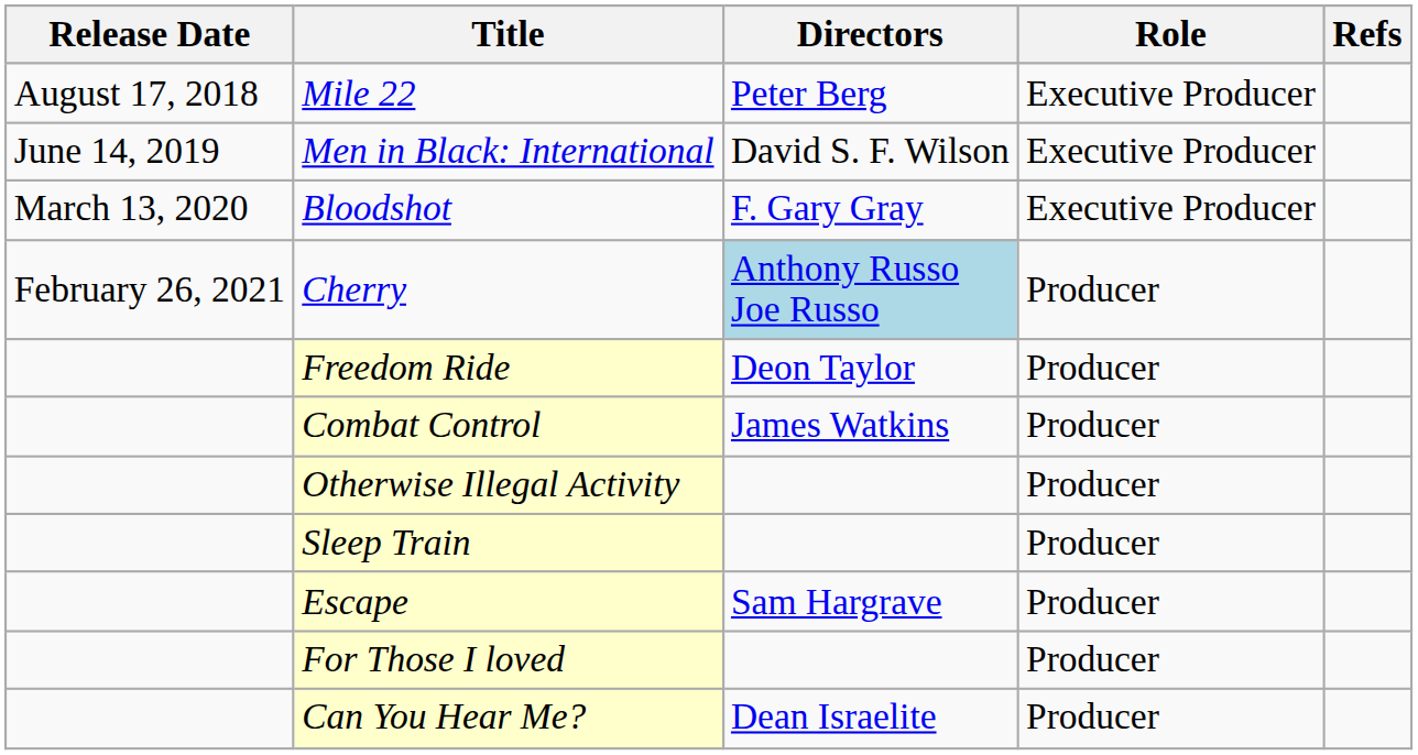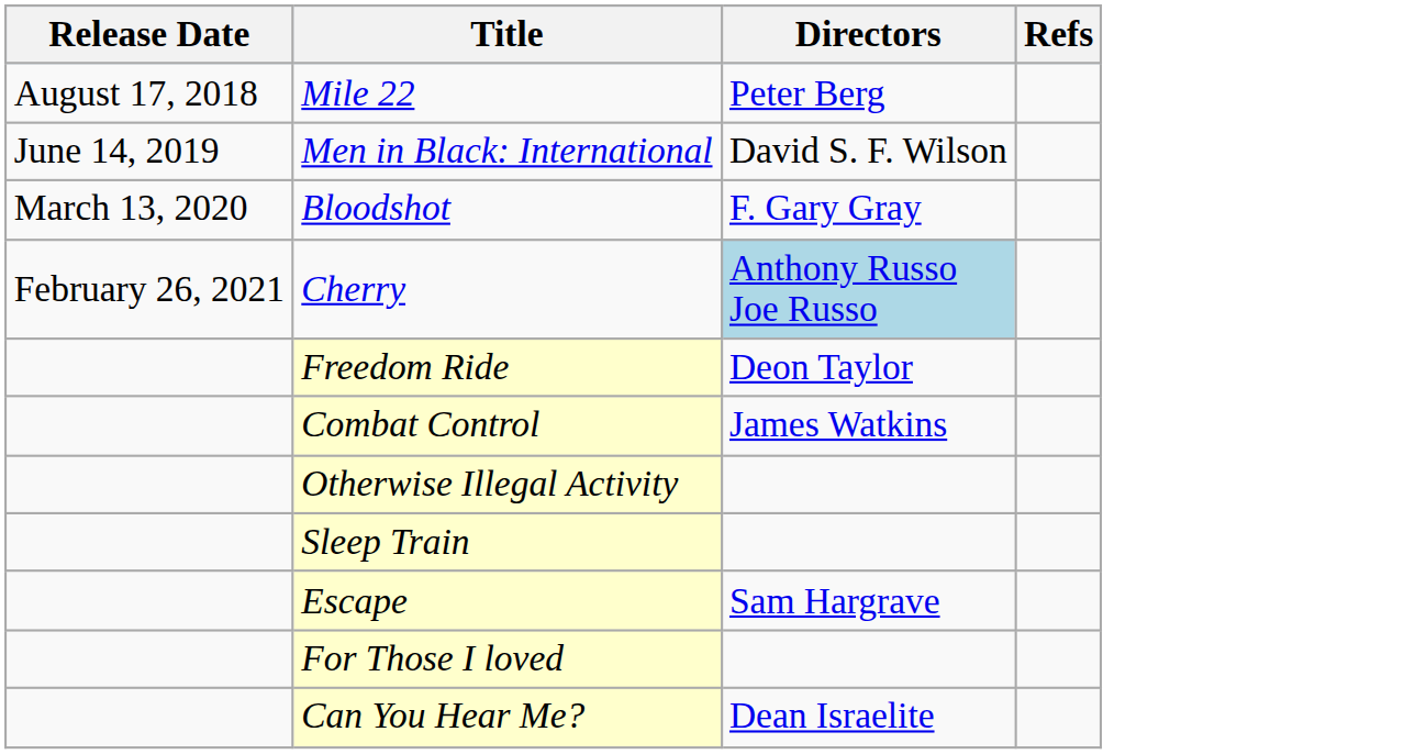- column: Role | Executive Producer | Executive Producer | Executive Producer | Producer | Producer | Producer | Producer | Producer | Producer | Producer | Producer
